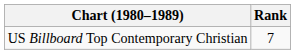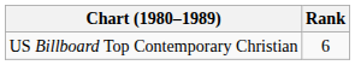US Billboard Top Contemporary Christian | Rank: 7 -> 6
